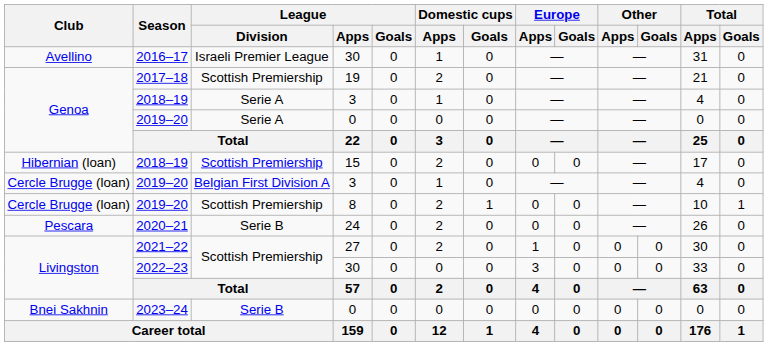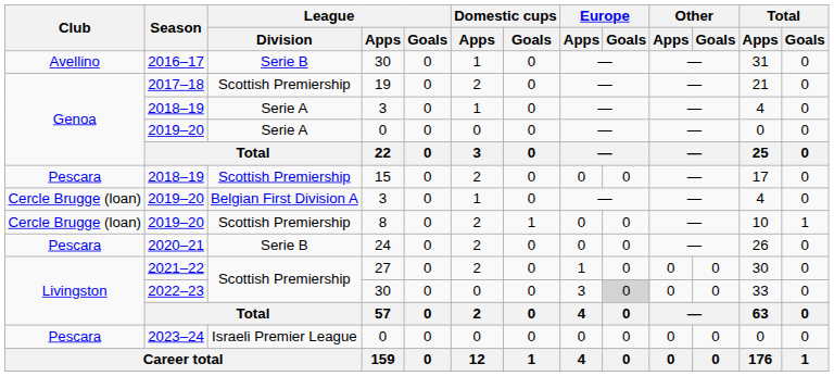2016–17 | League / Division: Israeli Premier League -> Serie B
2018–19 / 15 | Club: Hibernian (loan) -> Pescara
2022–23 | Europe / Goals: no background -> lightgrey background
2023–24 | Club: Bnei Sakhnin -> Pescara
2023–24 | League / Division: Serie B -> Israeli Premier League
